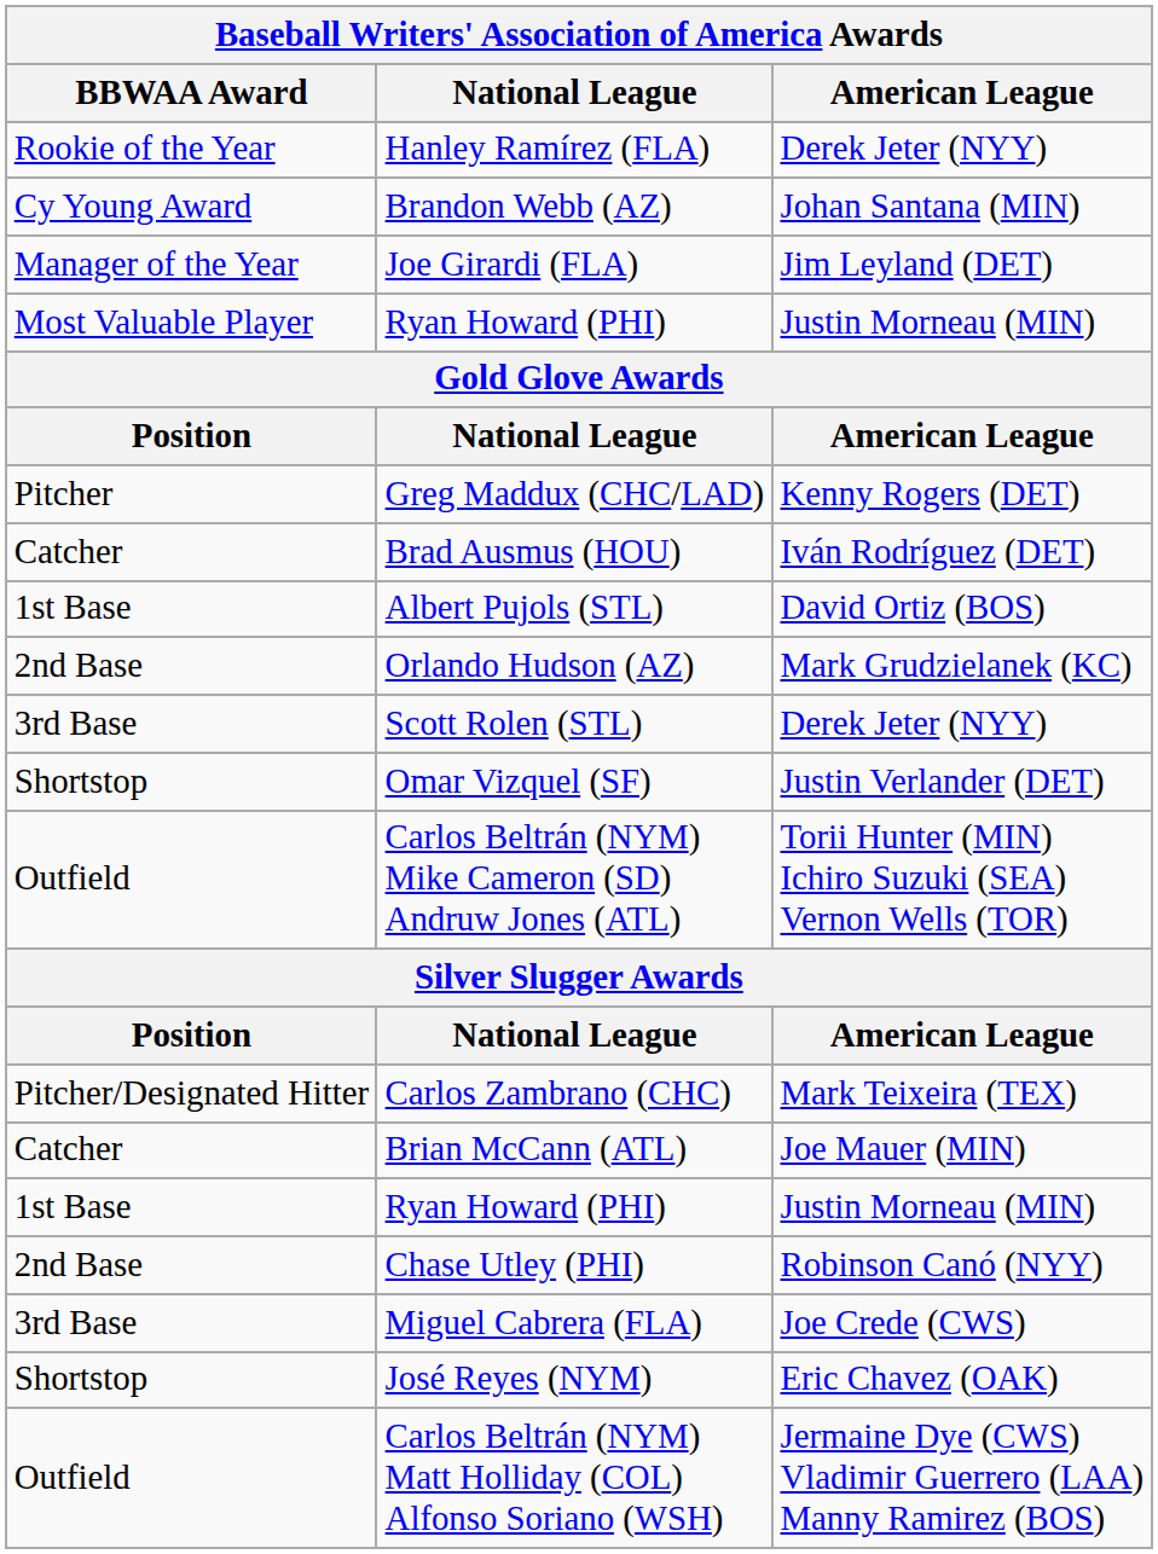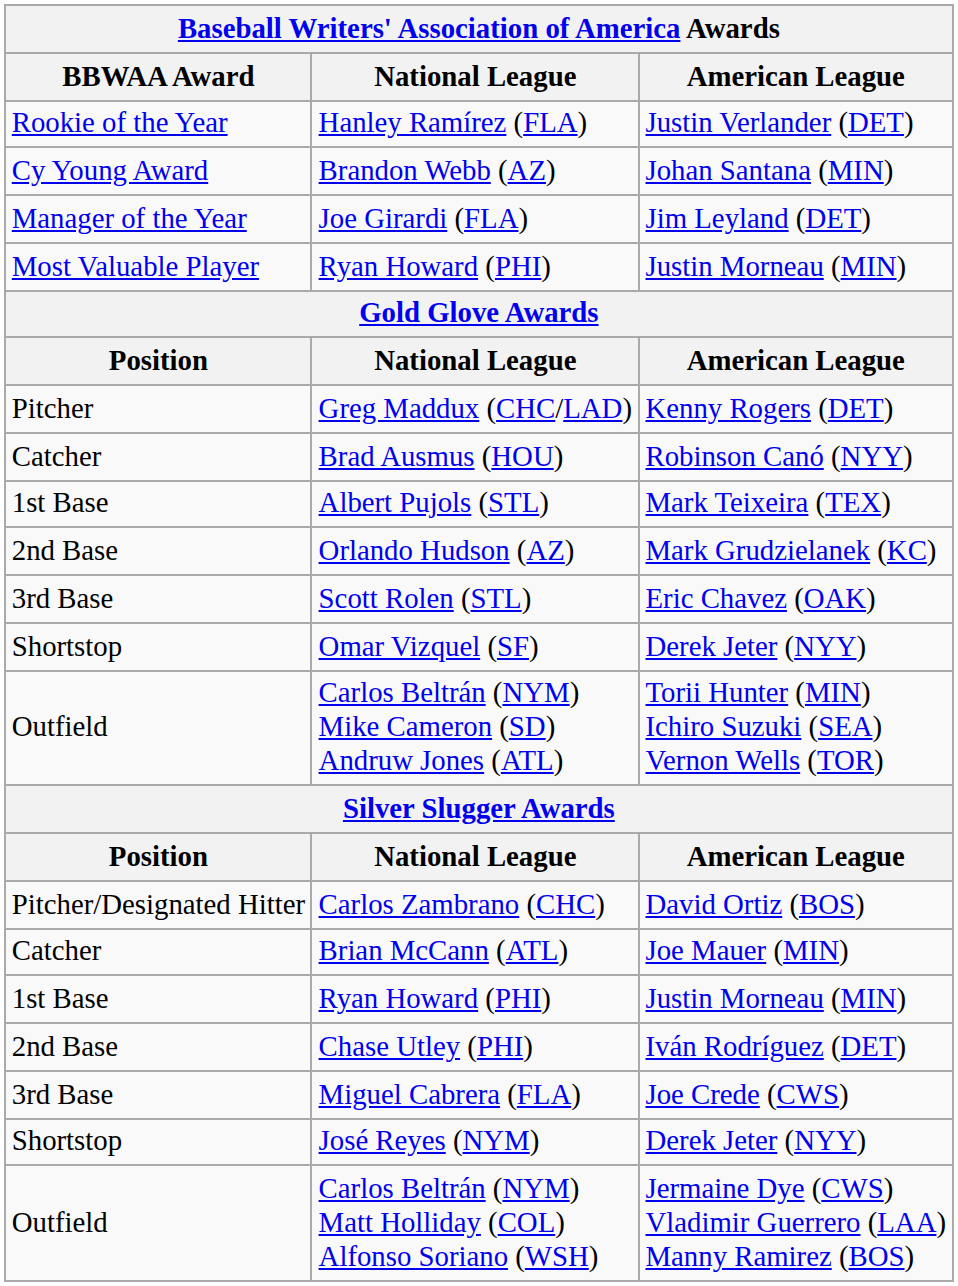Hanley Ramírez (FLA) | American League: Derek Jeter (NYY) -> Justin Verlander (DET)
Brad Ausmus (HOU) | American League: Iván Rodríguez (DET) -> Robinson Canó (NYY)
Albert Pujols (STL) | American League: David Ortiz (BOS) -> Mark Teixeira (TEX)
Scott Rolen (STL) | American League: Derek Jeter (NYY) -> Eric Chavez (OAK)
Omar Vizquel (SF) | American League: Justin Verlander (DET) -> Derek Jeter (NYY)
Carlos Zambrano (CHC) | American League: Mark Teixeira (TEX) -> David Ortiz (BOS)
Chase Utley (PHI) | American League: Robinson Canó (NYY) -> Iván Rodríguez (DET)
José Reyes (NYM) | American League: Eric Chavez (OAK) -> Derek Jeter (NYY)
